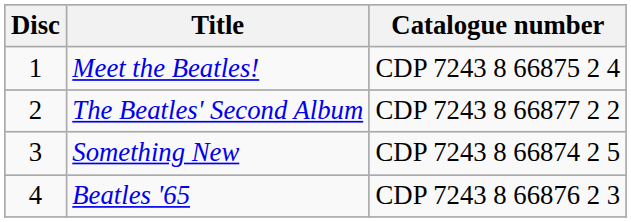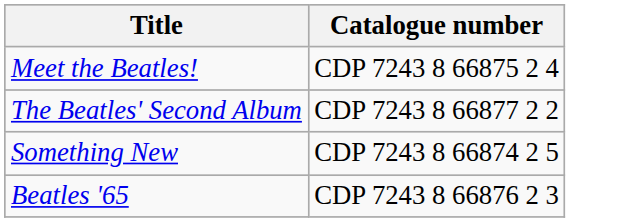- column: Disc | 1 | 2 | 3 | 4
